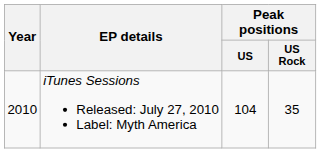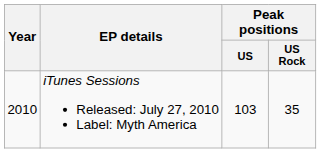iTunes Sessions Released: July 27, 2010 Label: Myth America | Peak positions / US: 104 -> 103
